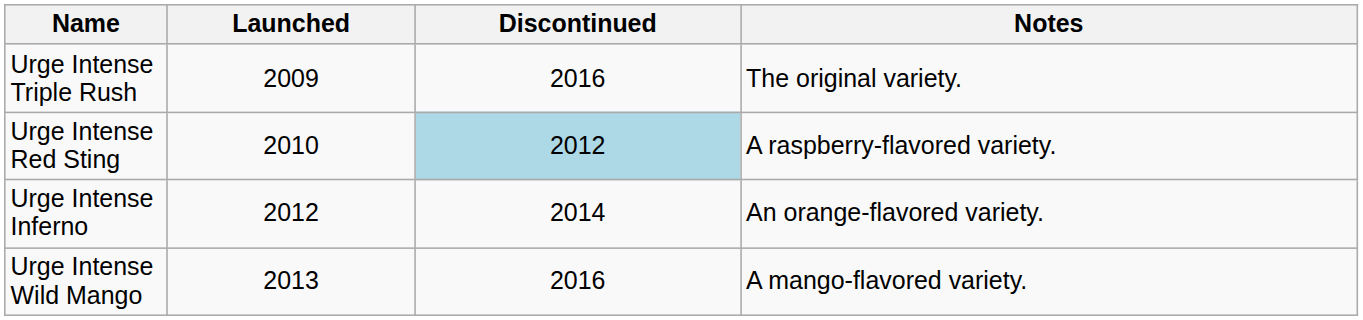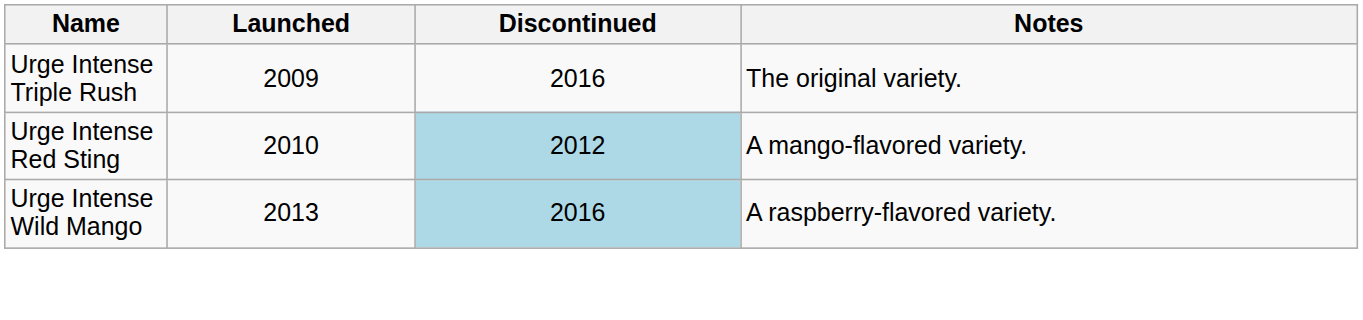Urge Intense Red Sting | Notes: A raspberry-flavored variety. -> A mango-flavored variety.
- row: Urge Intense Inferno | 2012 | 2014 | An orange-flavored variety.
Urge Intense Wild Mango | Discontinued: no background -> lightblue background
Urge Intense Wild Mango | Notes: A mango-flavored variety. -> A raspberry-flavored variety.
